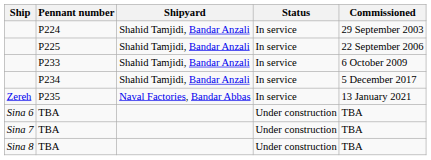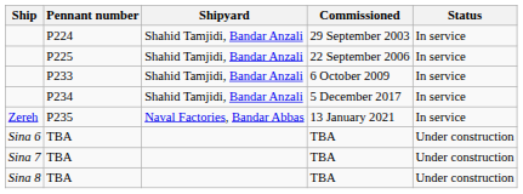columns swapped: Commissioned <-> Status
